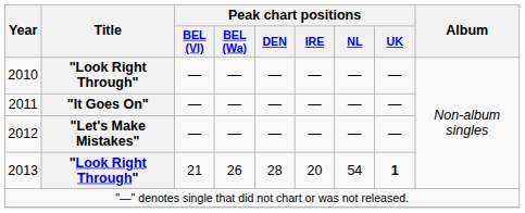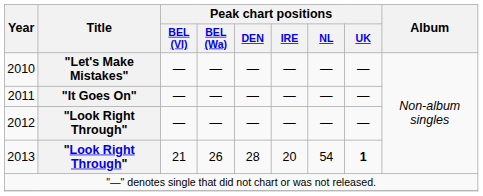2010 | Title: "Look Right Through" -> "Let's Make Mistakes"
2012 | Title: "Let's Make Mistakes" -> "Look Right Through"
